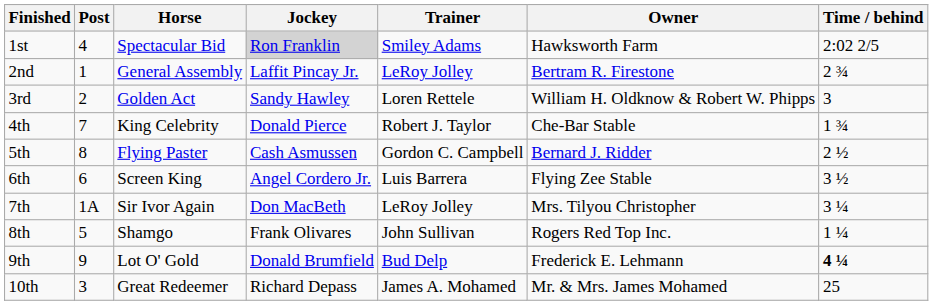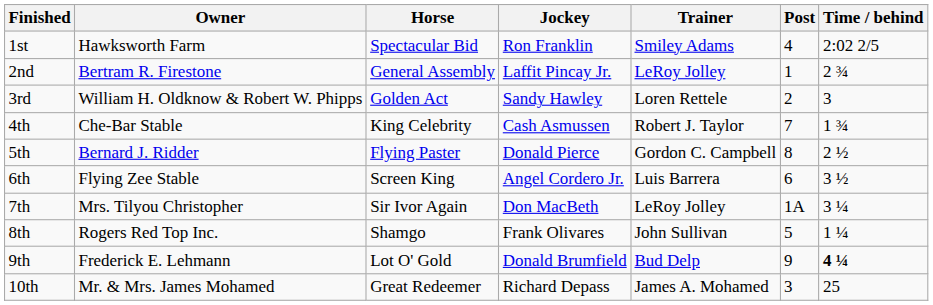columns swapped: Post <-> Owner
1st | Jockey: lightgrey background -> no background
4th | Jockey: Donald Pierce -> Cash Asmussen
5th | Jockey: Cash Asmussen -> Donald Pierce
